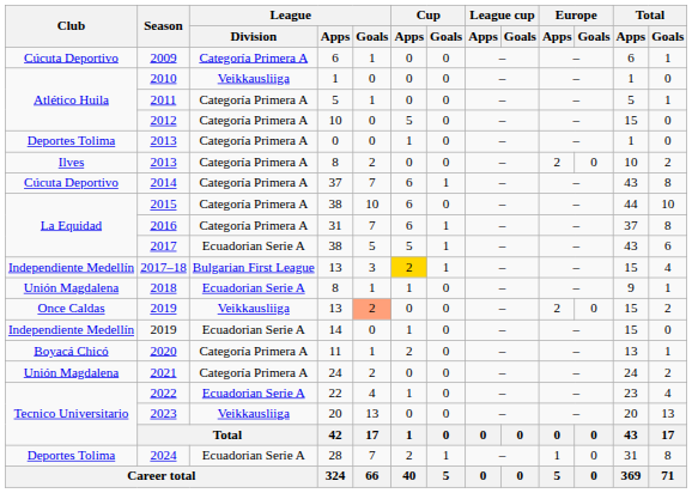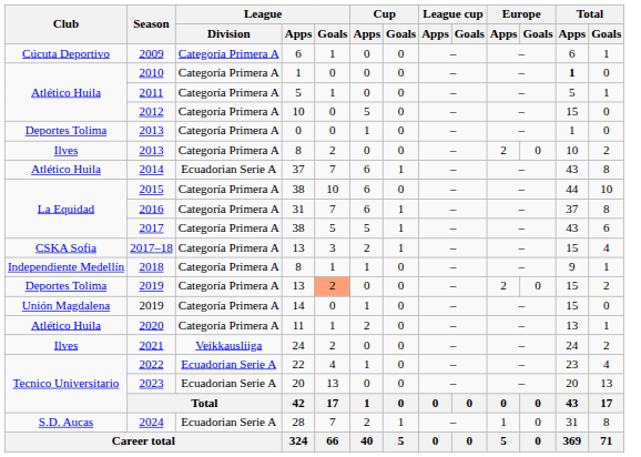2010 | League / Division: Veikkausliiga -> Categoría Primera A
2010 | Total / Apps: normal -> bold
2014 | Club: Cúcuta Deportivo -> Atlético Huila
2014 | League / Division: Categoría Primera A -> Ecuadorian Serie A
2017 | League / Division: Ecuadorian Serie A -> Categoría Primera A
2017–18 | Club: Independiente Medellín -> CSKA Sofia
2017–18 | League / Division: Bulgarian First League -> Categoría Primera A
2017–18 | Cup / Apps: gold background -> no background
2018 | Club: Unión Magdalena -> Independiente Medellín
2018 | League / Division: Ecuadorian Serie A -> Categoría Primera A
2019 / 13 | Club: Once Caldas -> Deportes Tolima
2019 / 13 | League / Division: Veikkausliiga -> Categoría Primera A
2019 / 14 | Club: Independiente Medellín -> Unión Magdalena
2019 / 14 | League / Division: Ecuadorian Serie A -> Categoría Primera A
2020 | Club: Boyacá Chicó -> Atlético Huila
2021 | Club: Unión Magdalena -> Ilves
2021 | League / Division: Categoría Primera A -> Veikkausliiga
2023 | League / Division: Veikkausliiga -> Ecuadorian Serie A
2024 | Club: Deportes Tolima -> S.D. Aucas
